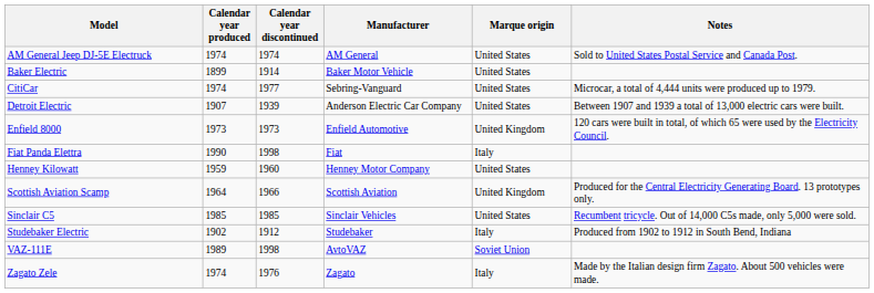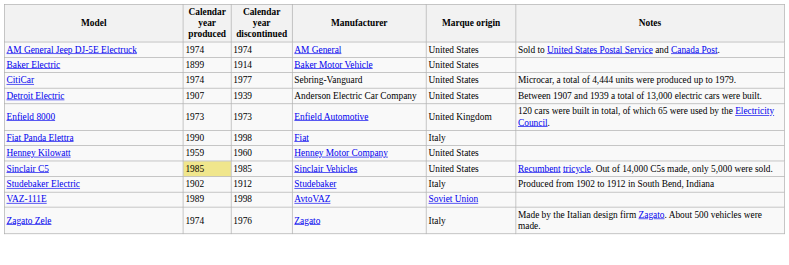- row: Scottish Aviation Scamp | 1964 | 1966 | Scottish Aviation | United Kingdom | Produced for the Central Electricity Generating Board. 13 prototypes only.
Sinclair C5 | Calendar year produced: no background -> khaki background
